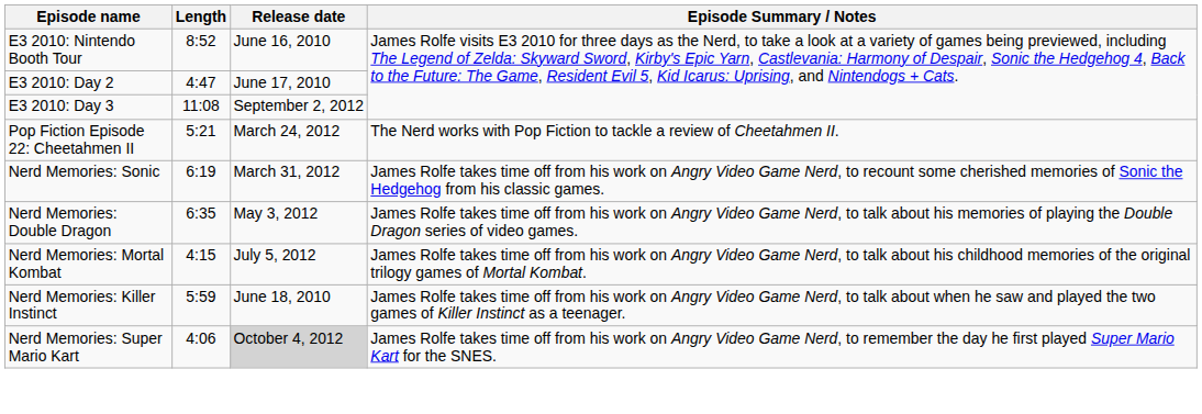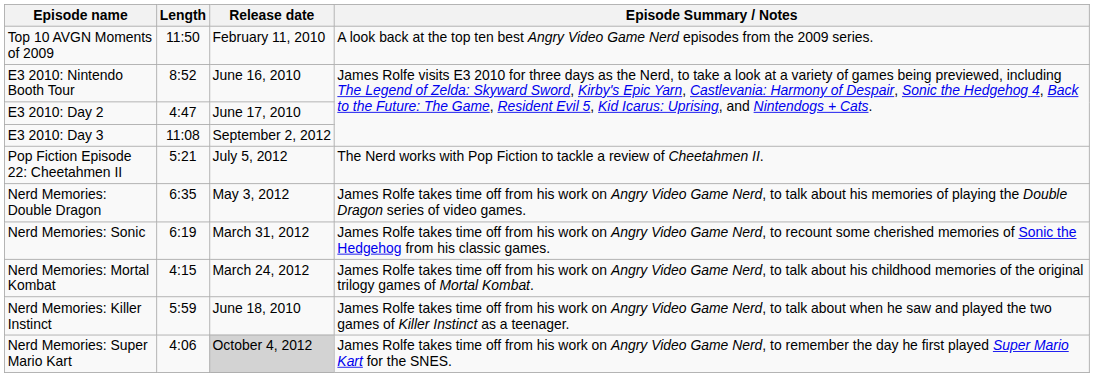+ row: Top 10 AVGN Moments of 2009 | 11:50 | February 11, 2010 | A look back at the top ten best Angry Video Game Nerd episodes from the 2009 series.
Pop Fiction Episode 22: Cheetahmen II | Release date: March 24, 2012 -> July 5, 2012
rows swapped: Nerd Memories: Sonic <-> Nerd Memories: Double Dragon
Nerd Memories: Mortal Kombat | Release date: July 5, 2012 -> March 24, 2012
